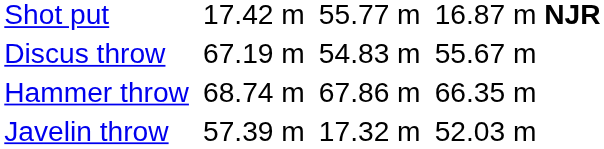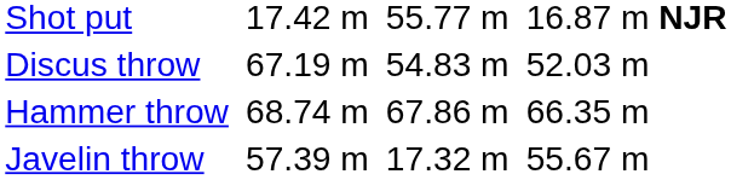Discus throw | column 7: 55.67 m -> 52.03 m
Javelin throw | column 7: 52.03 m -> 55.67 m
